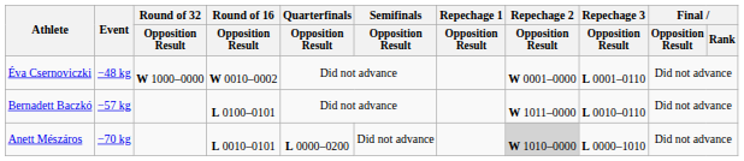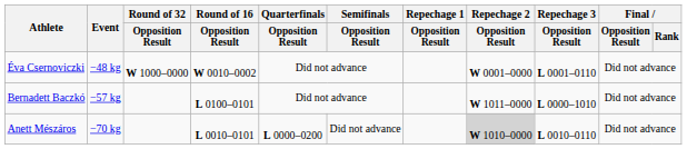Bernadett Baczkó | Repechage 3 / Opposition Result: L 0010–0110 -> L 0000–1010
Anett Mészáros | Repechage 3 / Opposition Result: L 0000–1010 -> L 0010–0110
